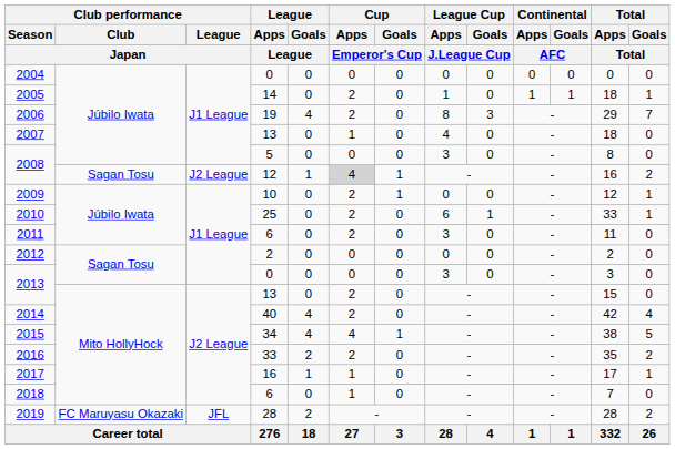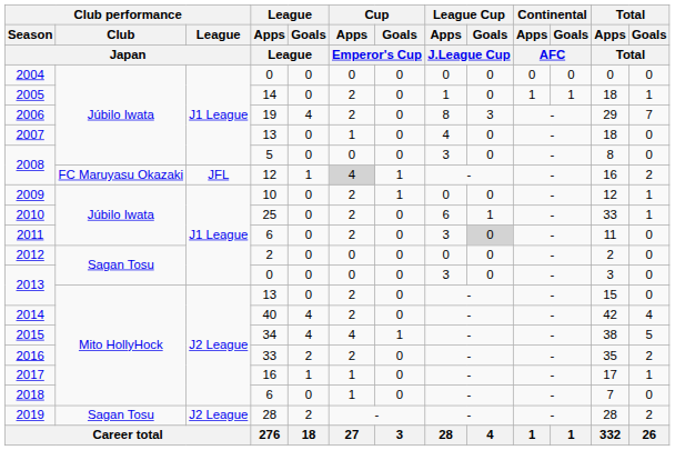2008 / 12 | Club performance / Club / Japan: Sagan Tosu -> FC Maruyasu Okazaki
2008 / 12 | Club performance / League / Japan: J2 League -> JFL
2011 | League Cup / Goals / J.League Cup: no background -> lightgrey background
2019 | Club performance / Club / Japan: FC Maruyasu Okazaki -> Sagan Tosu
2019 | Club performance / League / Japan: JFL -> J2 League
